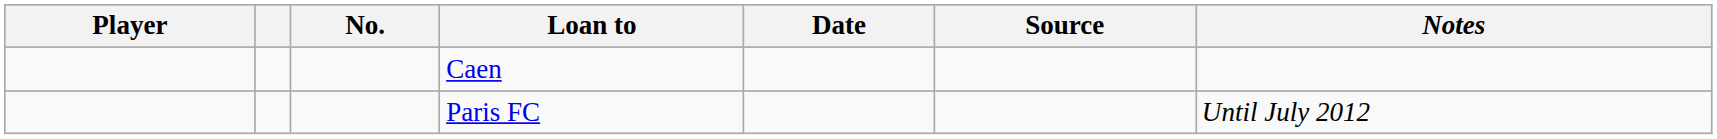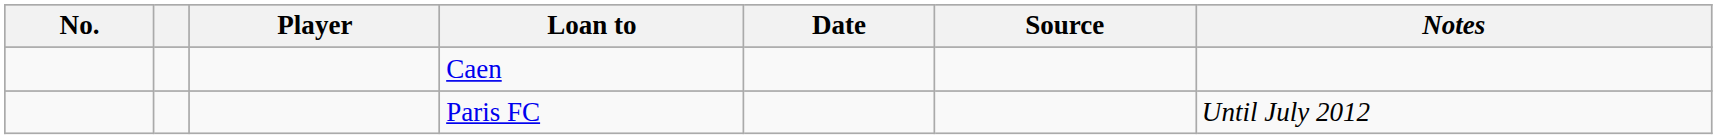columns swapped: No. <-> Player
